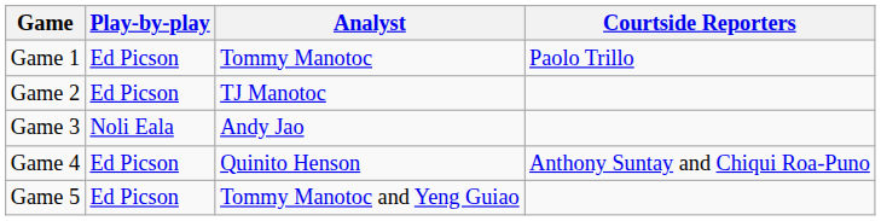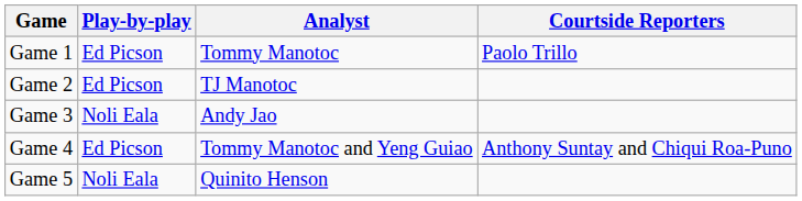Game 4 | Analyst: Quinito Henson -> Tommy Manotoc and Yeng Guiao
Game 5 | Play-by-play: Ed Picson -> Noli Eala
Game 5 | Analyst: Tommy Manotoc and Yeng Guiao -> Quinito Henson
